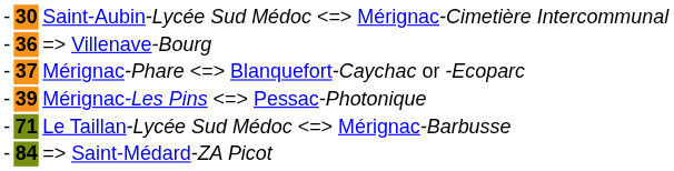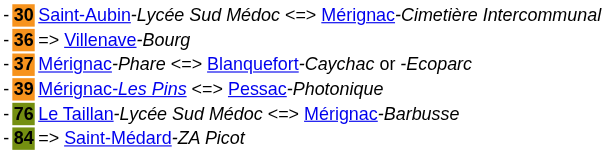Le Taillan-Lycée Sud Médoc Mérignac-Barbusse | column 2: 71 -> 76
